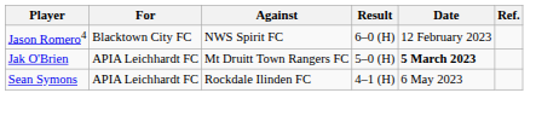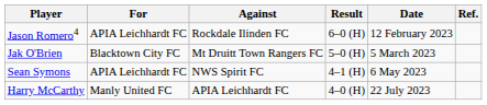Jason Romero4 | For: Blacktown City FC -> APIA Leichhardt FC
Jason Romero4 | Against: NWS Spirit FC -> Rockdale Ilinden FC
Jak O'Brien | For: APIA Leichhardt FC -> Blacktown City FC
Jak O'Brien | Date: bold -> normal
Sean Symons | Against: Rockdale Ilinden FC -> NWS Spirit FC
+ row: Harry McCarthy | Manly United FC | APIA Leichhardt FC | 4–0 (H) | 22 July 2023
